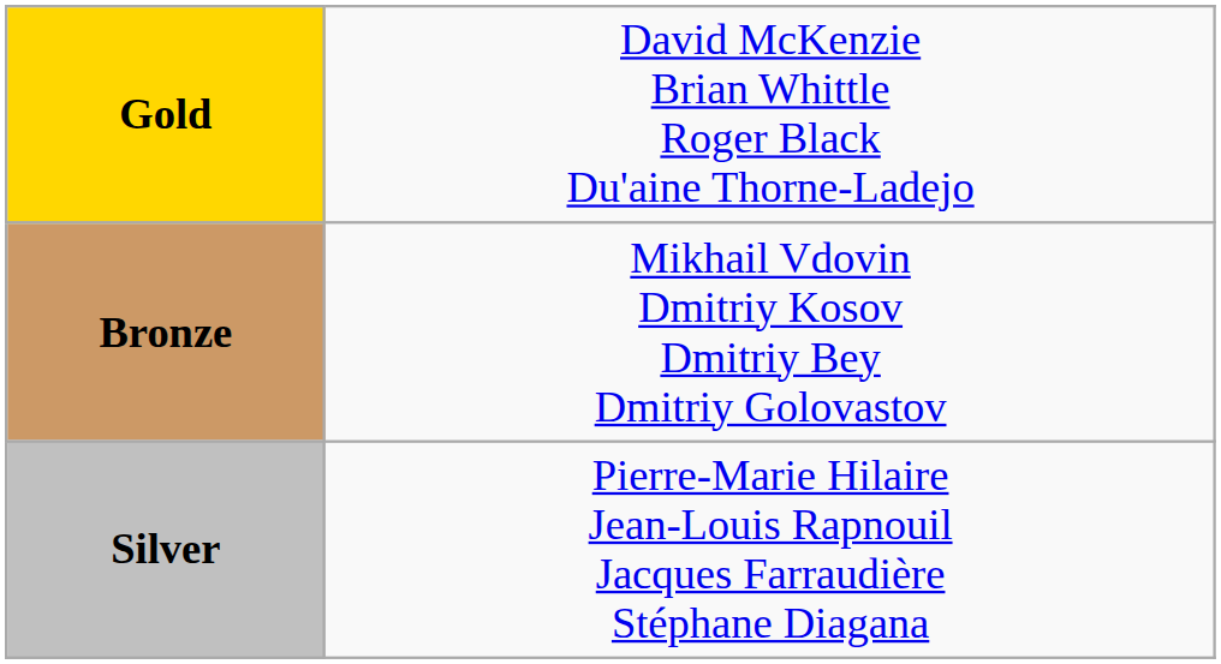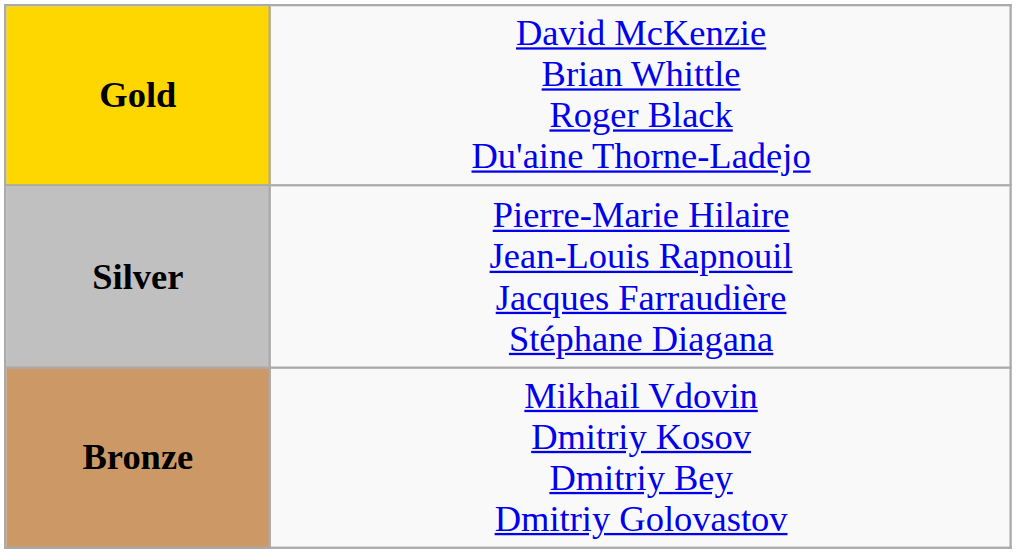rows swapped: Silver <-> Bronze
